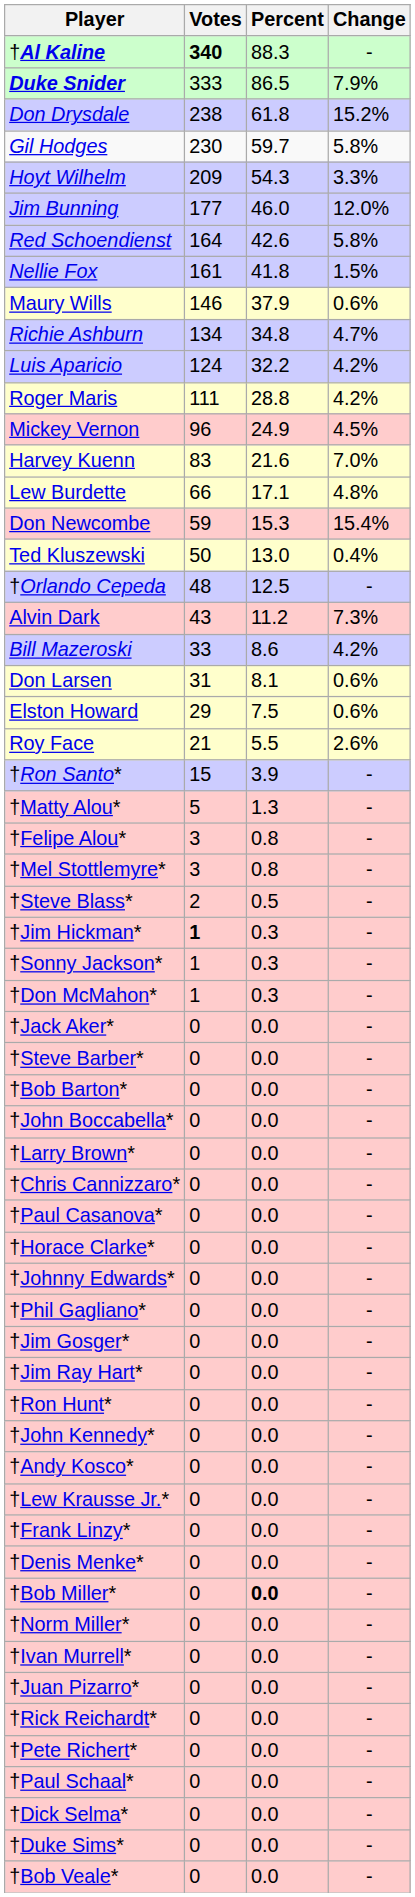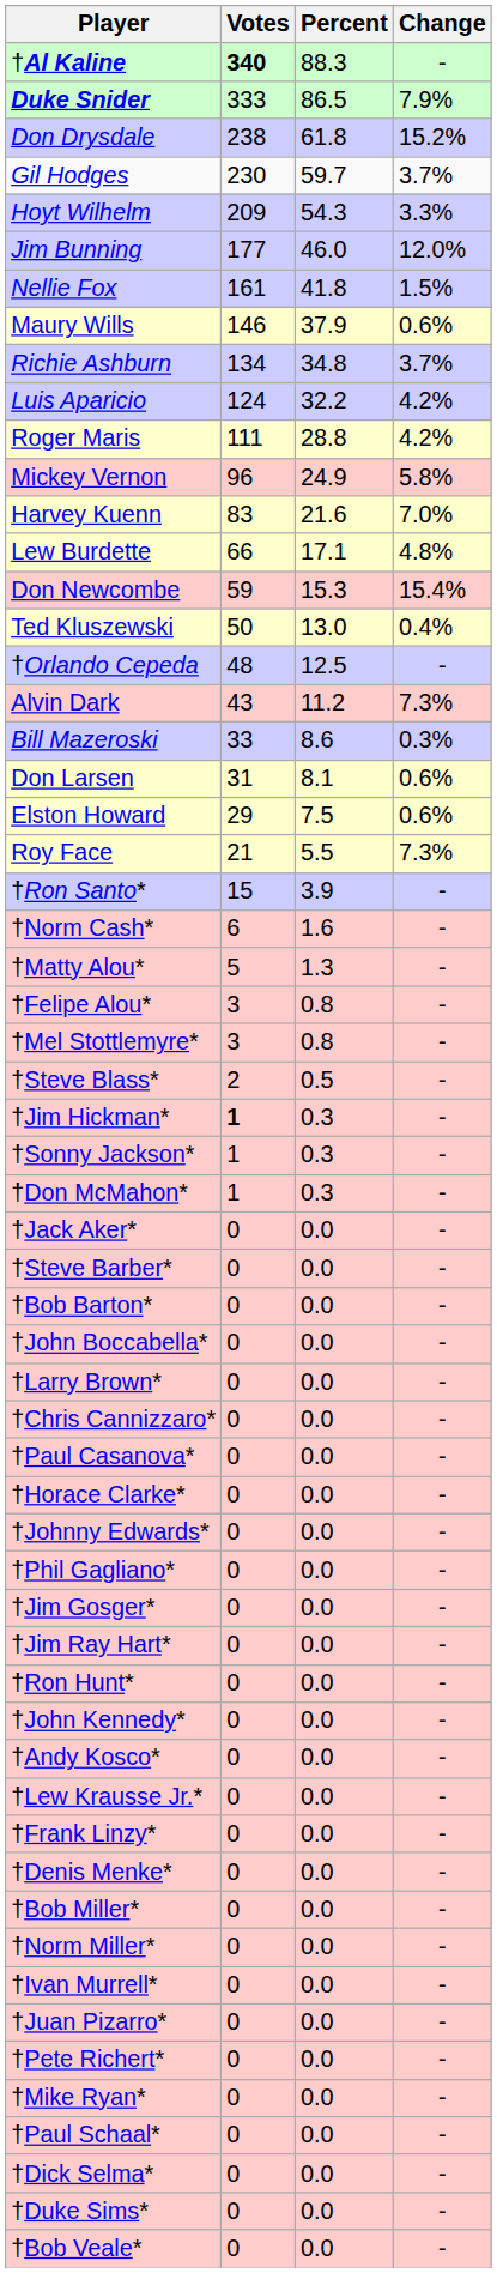Gil Hodges | Change: 5.8% -> 3.7%
- row: Red Schoendienst | 164 | 42.6 | 5.8%
Richie Ashburn | Change: 4.7% -> 3.7%
Mickey Vernon | Change: 4.5% -> 5.8%
Bill Mazeroski | Change: 4.2% -> 0.3%
Roy Face | Change: 2.6% -> 7.3%
+ row: †Norm Cash* | 6 | 1.6 | -
†Bob Miller* | Percent: bold -> normal
- row: †Rick Reichardt* | 0 | 0.0 | -
+ row: †Mike Ryan* | 0 | 0.0 | -
